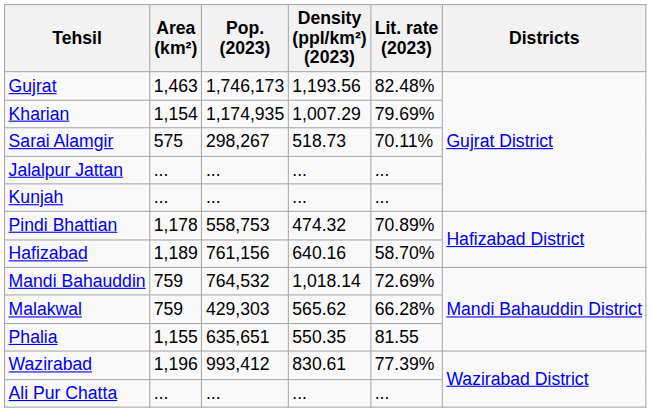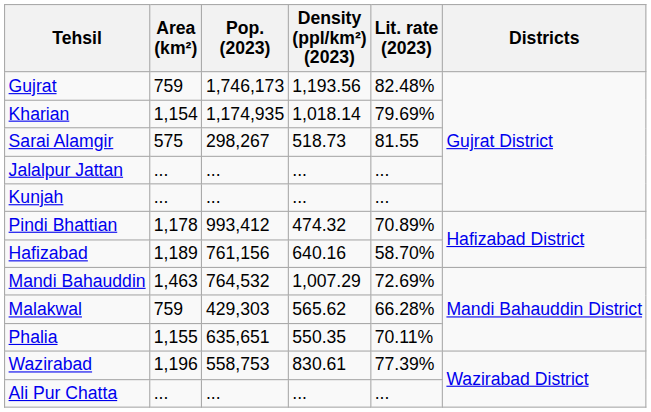Gujrat | Area (km²): 1,463 -> 759
Kharian | Density (ppl/km²) (2023): 1,007.29 -> 1,018.14
Sarai Alamgir | Lit. rate (2023): 70.11% -> 81.55
Pindi Bhattian | Pop. (2023): 558,753 -> 993,412
Mandi Bahauddin | Area (km²): 759 -> 1,463
Mandi Bahauddin | Density (ppl/km²) (2023): 1,018.14 -> 1,007.29
Phalia | Lit. rate (2023): 81.55 -> 70.11%
Wazirabad | Pop. (2023): 993,412 -> 558,753
